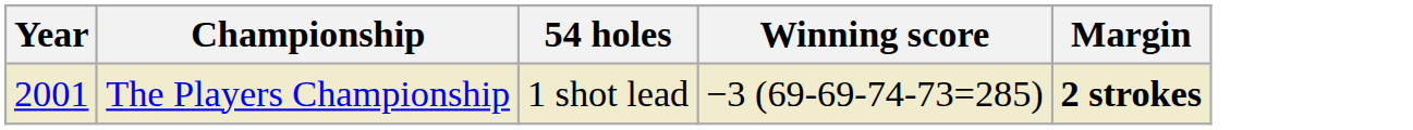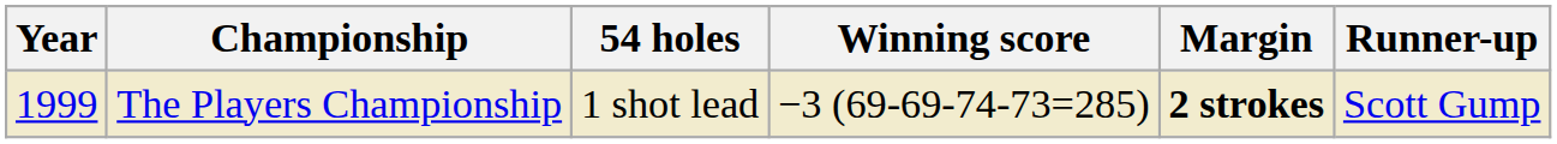+ column: Runner-up | Scott Gump
The Players Championship | Year: 2001 -> 1999
